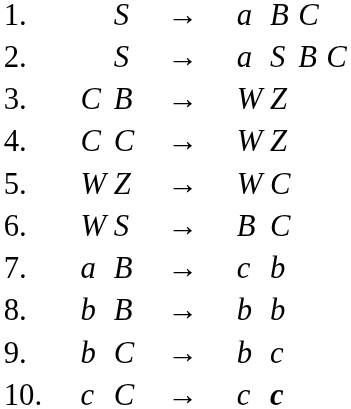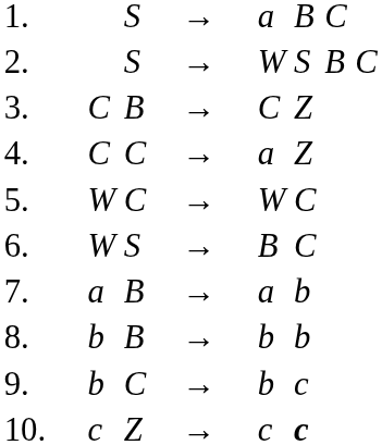2. | column 5: a -> W
3. | column 5: W -> C
4. | column 5: W -> a
5. | column 3: Z -> C
7. | column 5: c -> a
10. | column 3: C -> Z
